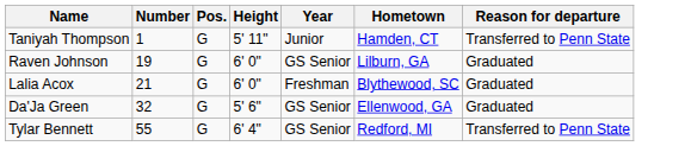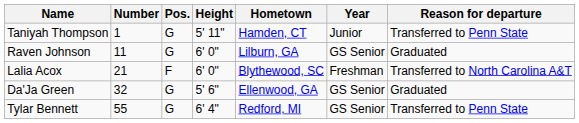columns swapped: Year <-> Hometown
Raven Johnson | Number: 19 -> 11
Lalia Acox | Pos.: G -> F
Lalia Acox | Reason for departure: Graduated -> Transferred to North Carolina A&T
